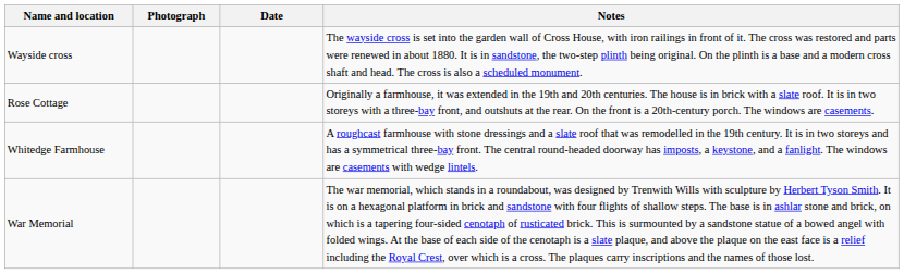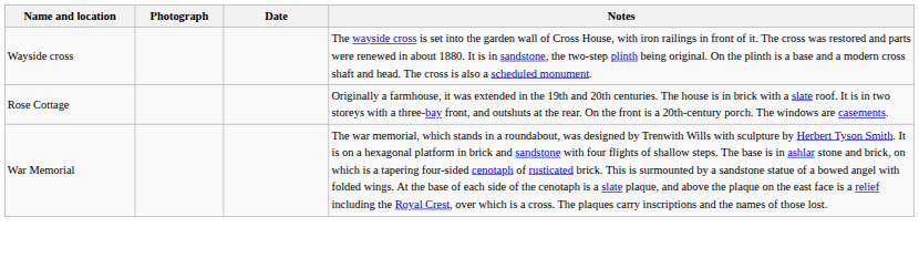- row: Whitedge Farmhouse | A roughcast farmhouse with stone dressings and a slate roof that was remodelled in the 19th century. It is in two storeys and has a symmetrical three-bay front. The central round-headed doorway has imposts, a keystone, and a fanlight. The windows are casements with wedge lintels.
